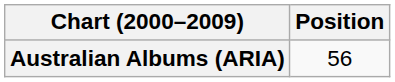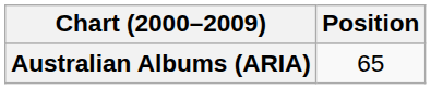Australian Albums (ARIA) | Position: 56 -> 65
